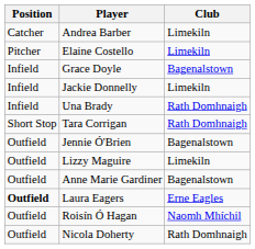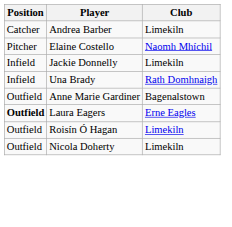Elaine Costello | Club: Limekiln -> Naomh Mhíchil
- row: Infield | Grace Doyle | Bagenalstown
- row: Short Stop | Tara Corrigan | Rath Domhnaigh
- row: Outfield | Jennie Ó'Brien | Bagenalstown
- row: Outfield | Lizzy Maguire | Limekiln
Roisín Ó Hagan | Club: Naomh Mhíchil -> Limekiln
Nicola Doherty | Club: Rath Domhnaigh -> Limekiln
